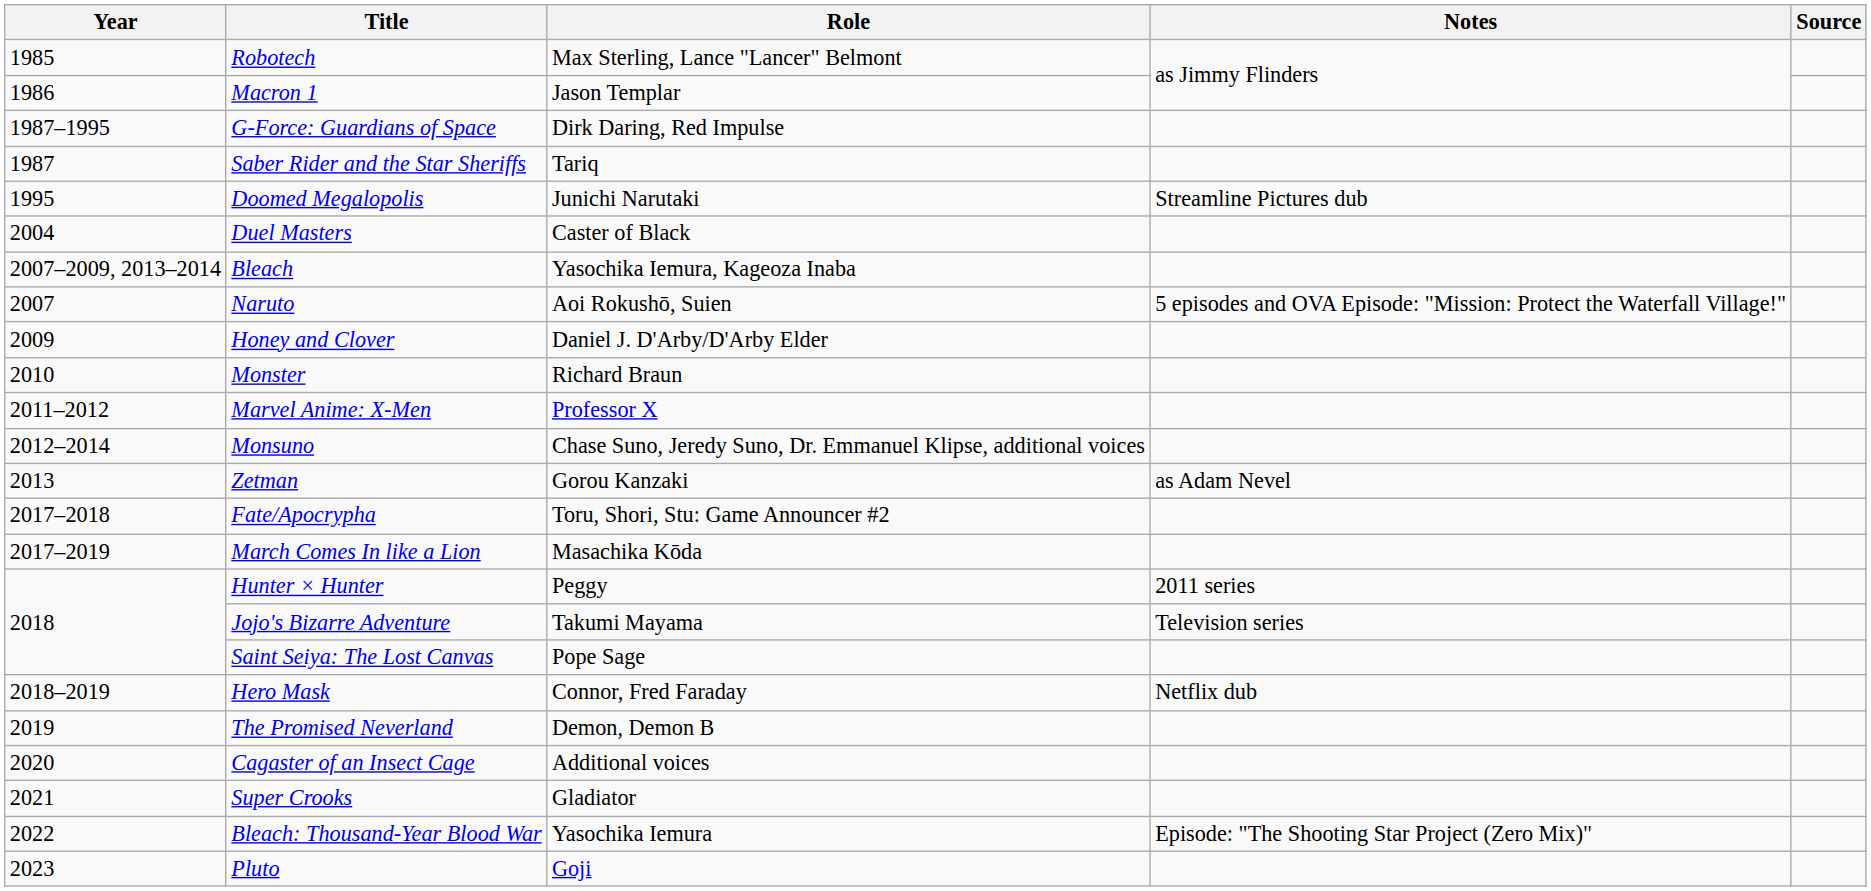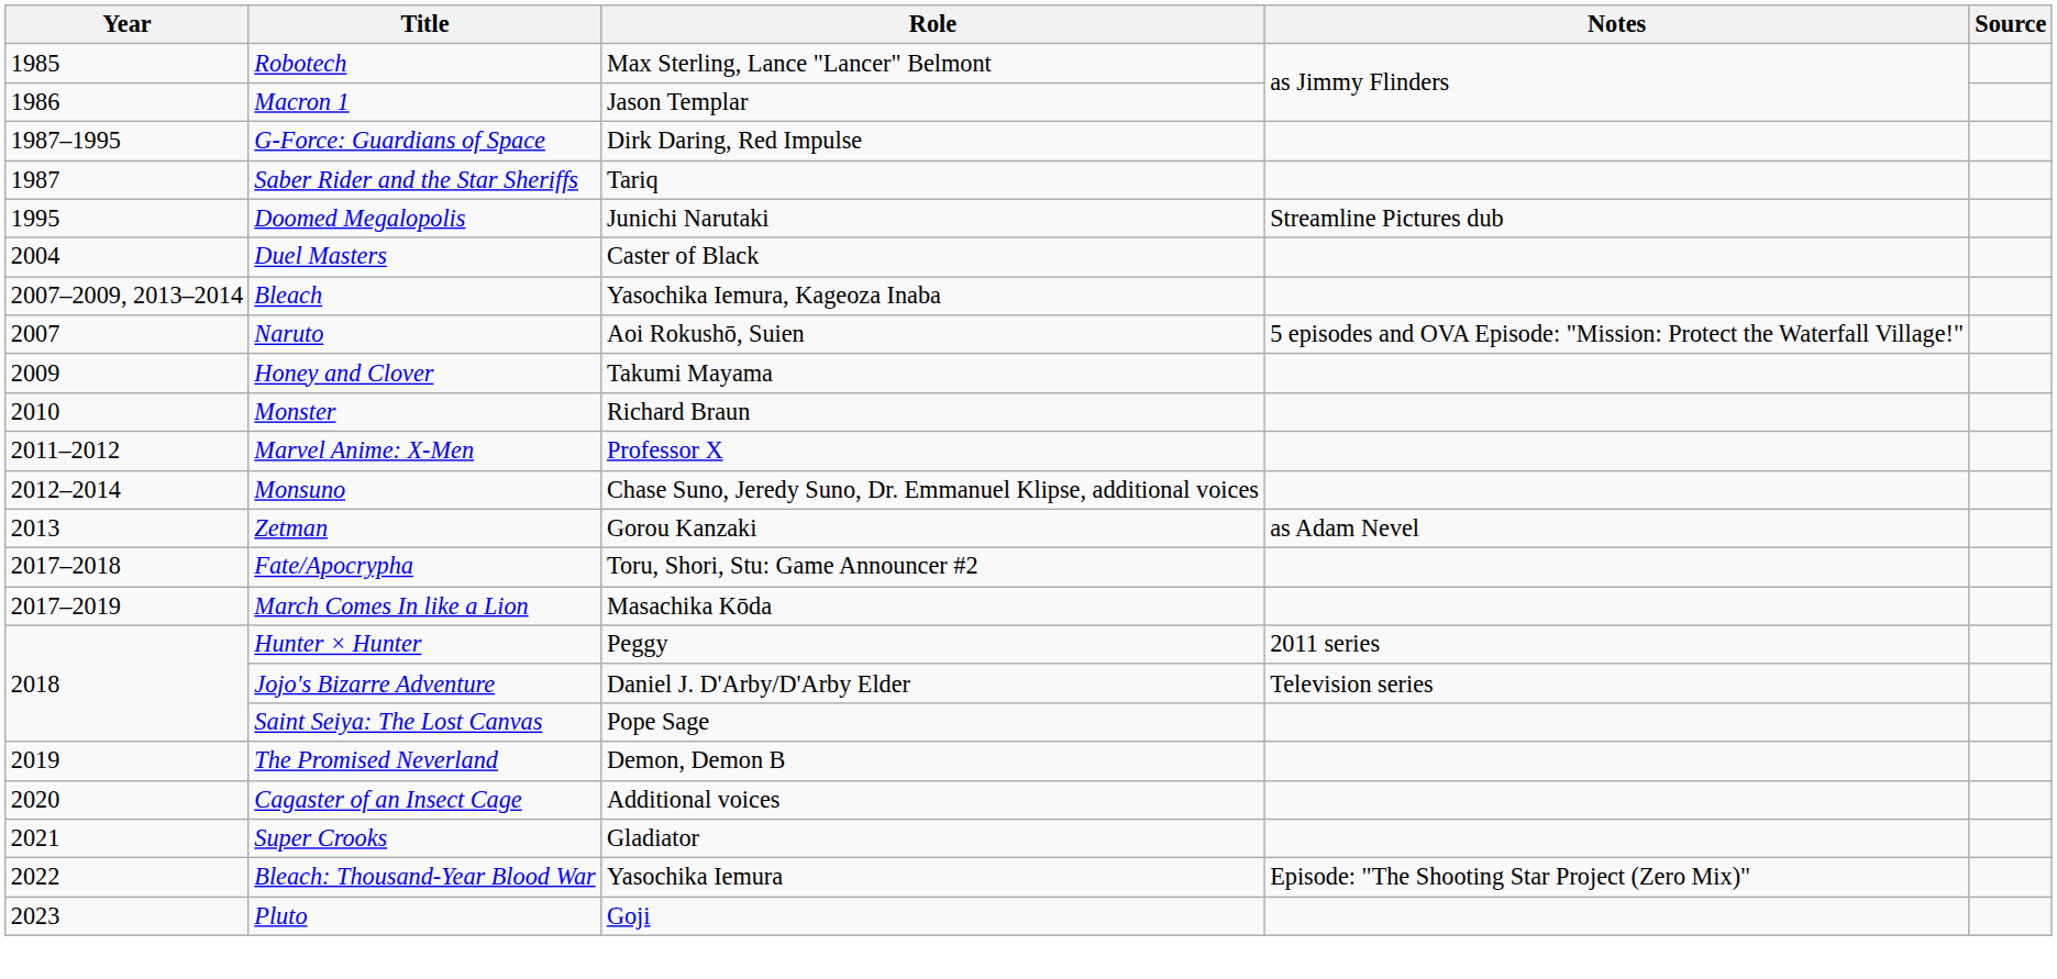Honey and Clover | Role: Daniel J. D'Arby/D'Arby Elder -> Takumi Mayama
Jojo's Bizarre Adventure | Role: Takumi Mayama -> Daniel J. D'Arby/D'Arby Elder
- row: 2018–2019 | Hero Mask | Connor, Fred Faraday | Netflix dub
